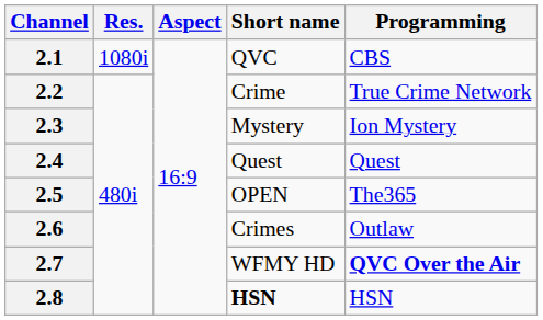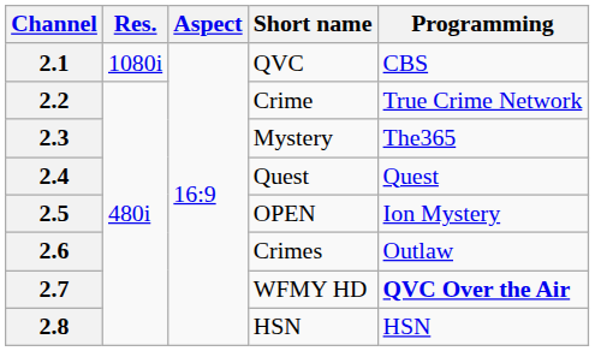2.3 | Programming: Ion Mystery -> The365
2.5 | Programming: The365 -> Ion Mystery
2.8 | Short name: bold -> normal
